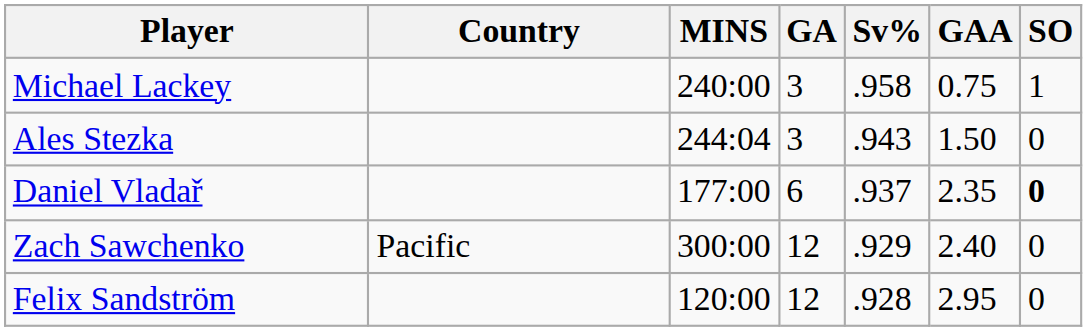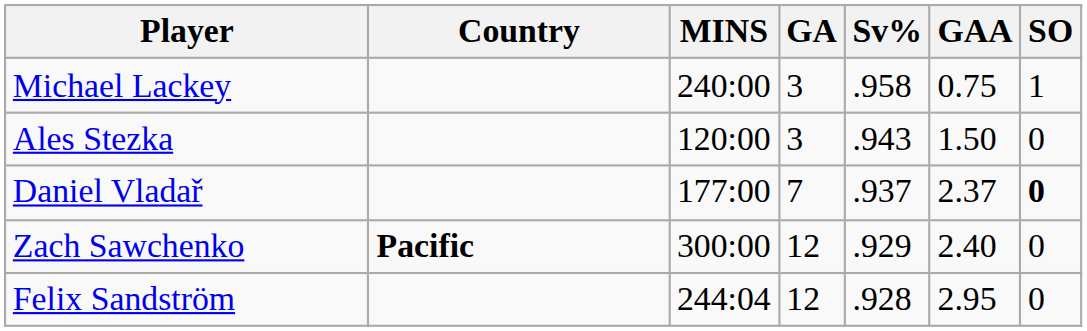Ales Stezka | MINS: 244:04 -> 120:00
Daniel Vladař | GA: 6 -> 7
Daniel Vladař | GAA: 2.35 -> 2.37
Zach Sawchenko | Country: normal -> bold
Felix Sandström | MINS: 120:00 -> 244:04
